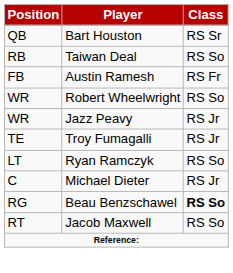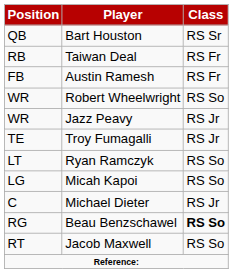Taiwan Deal | Class: RS So -> RS Fr
+ row: LG | Micah Kapoi | RS So
